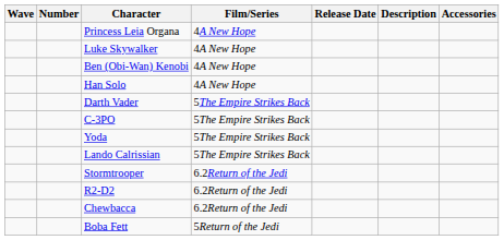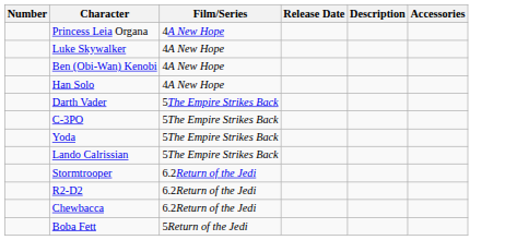- column: Wave
